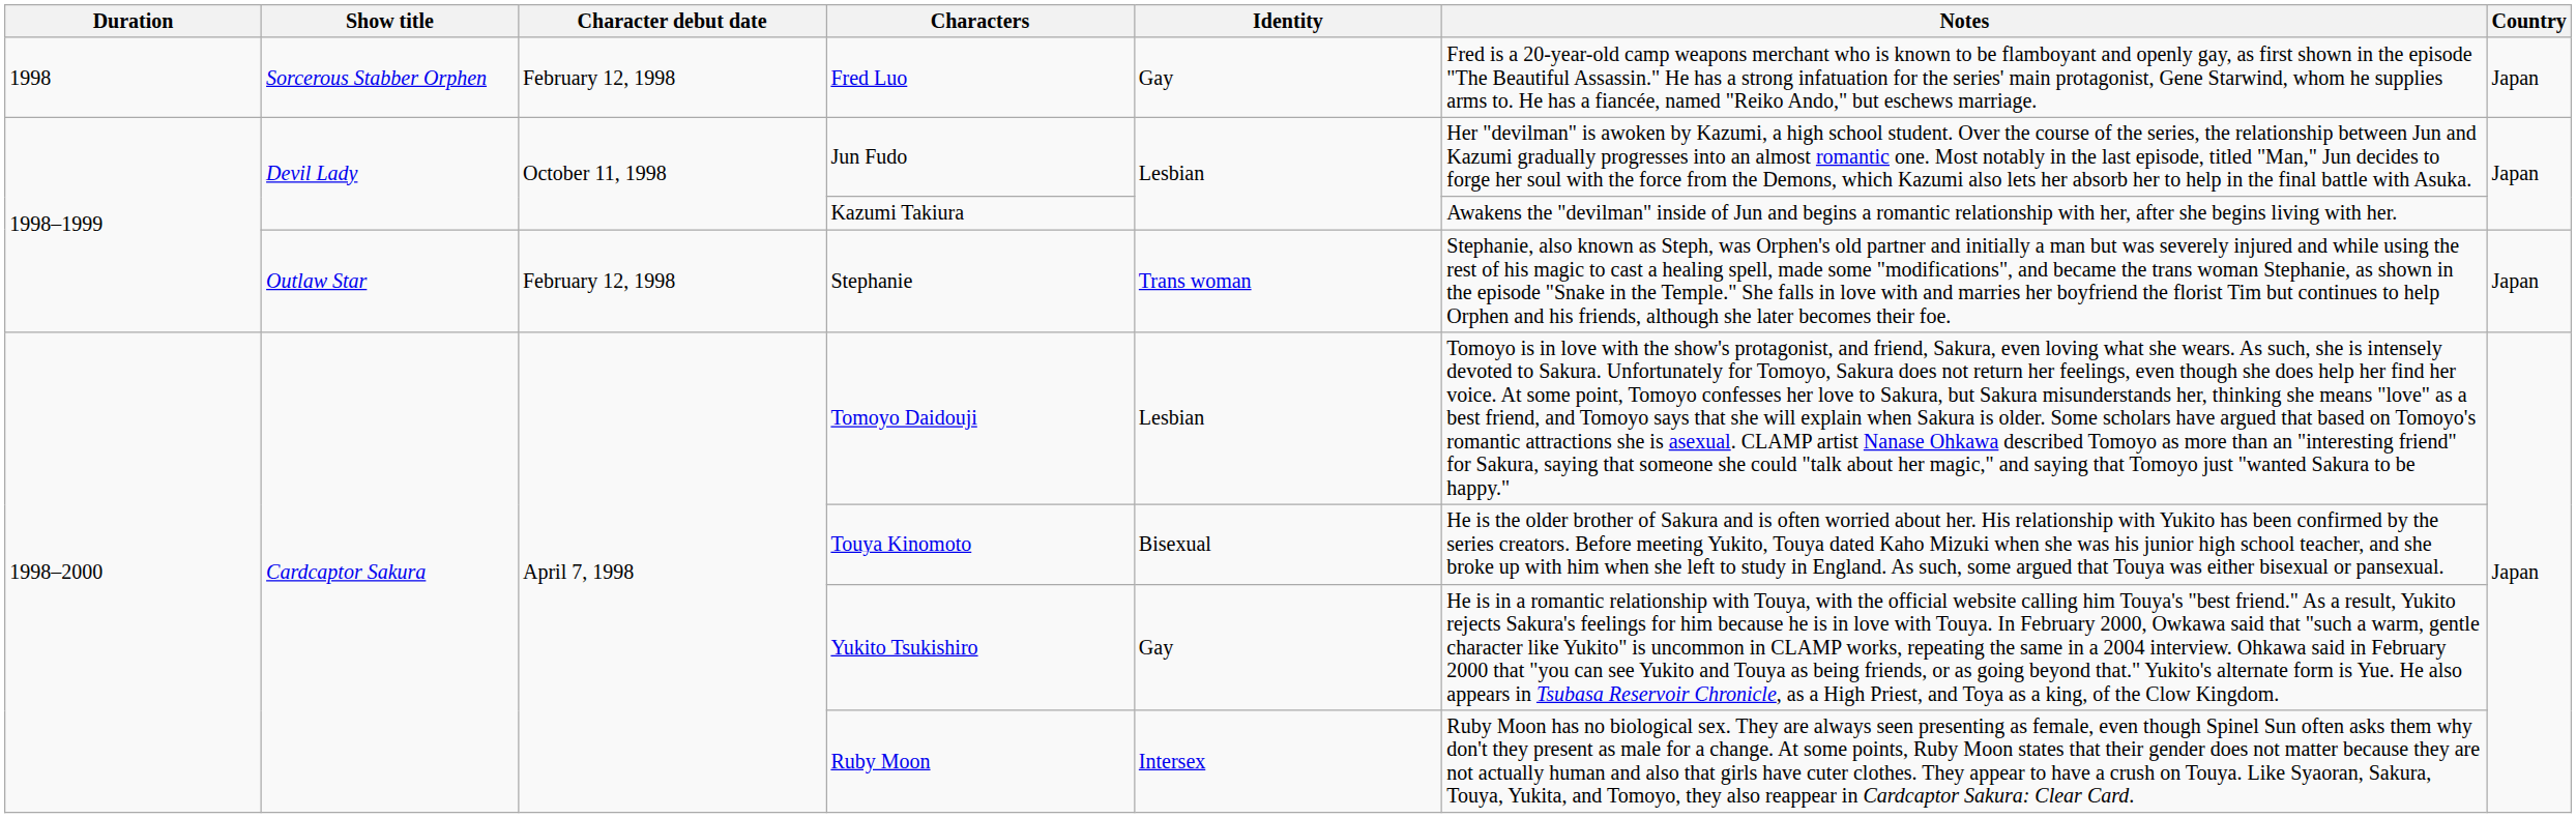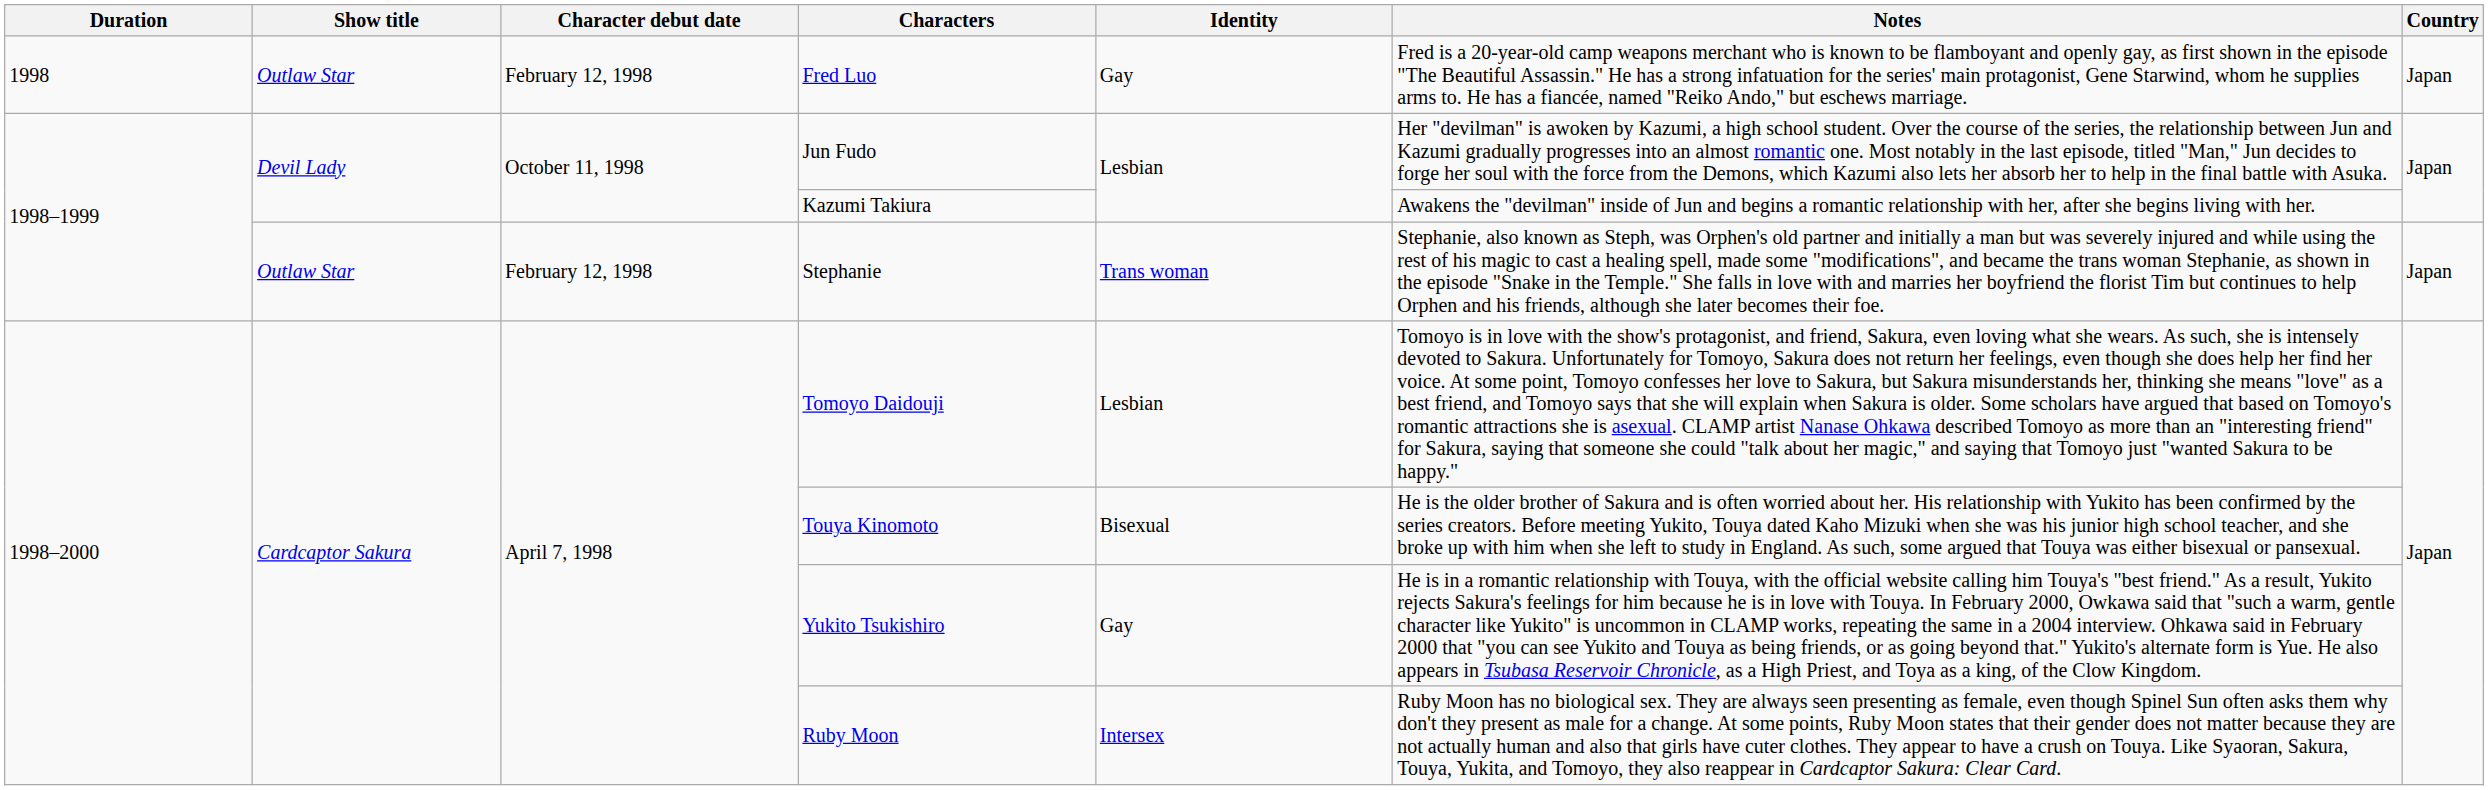Fred Luo | Show title: Sorcerous Stabber Orphen -> Outlaw Star
